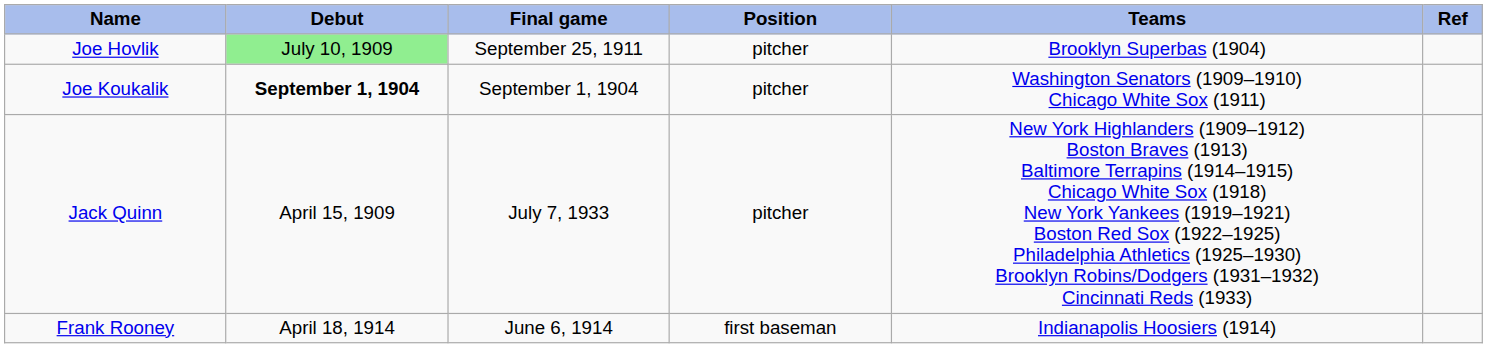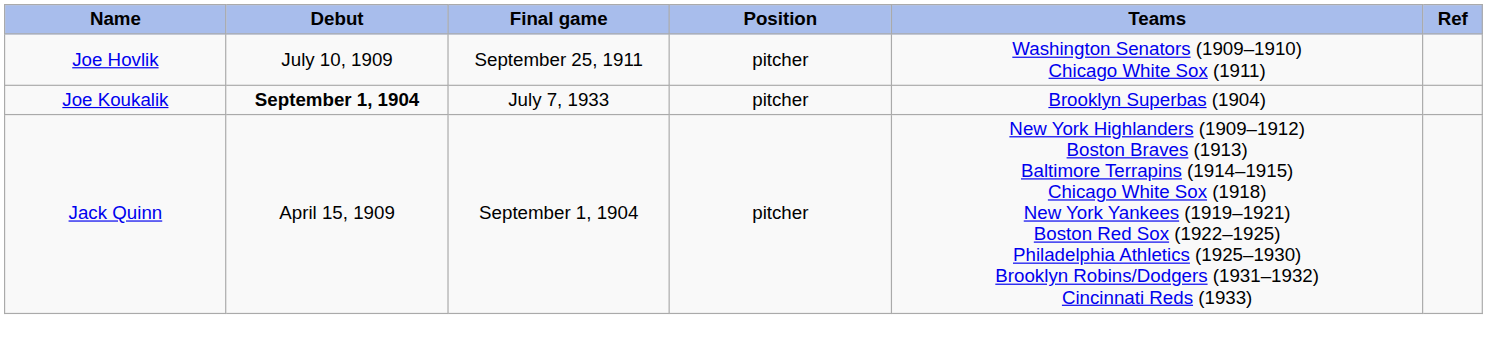Joe Hovlik | Debut: lightgreen background -> no background
Joe Hovlik | Teams: Brooklyn Superbas (1904) -> Washington Senators (1909–1910) Chicago White Sox (1911)
Joe Koukalik | Final game: September 1, 1904 -> July 7, 1933
Joe Koukalik | Teams: Washington Senators (1909–1910) Chicago White Sox (1911) -> Brooklyn Superbas (1904)
Jack Quinn | Final game: July 7, 1933 -> September 1, 1904
- row: Frank Rooney | April 18, 1914 | June 6, 1914 | first baseman | Indianapolis Hoosiers (1914)
